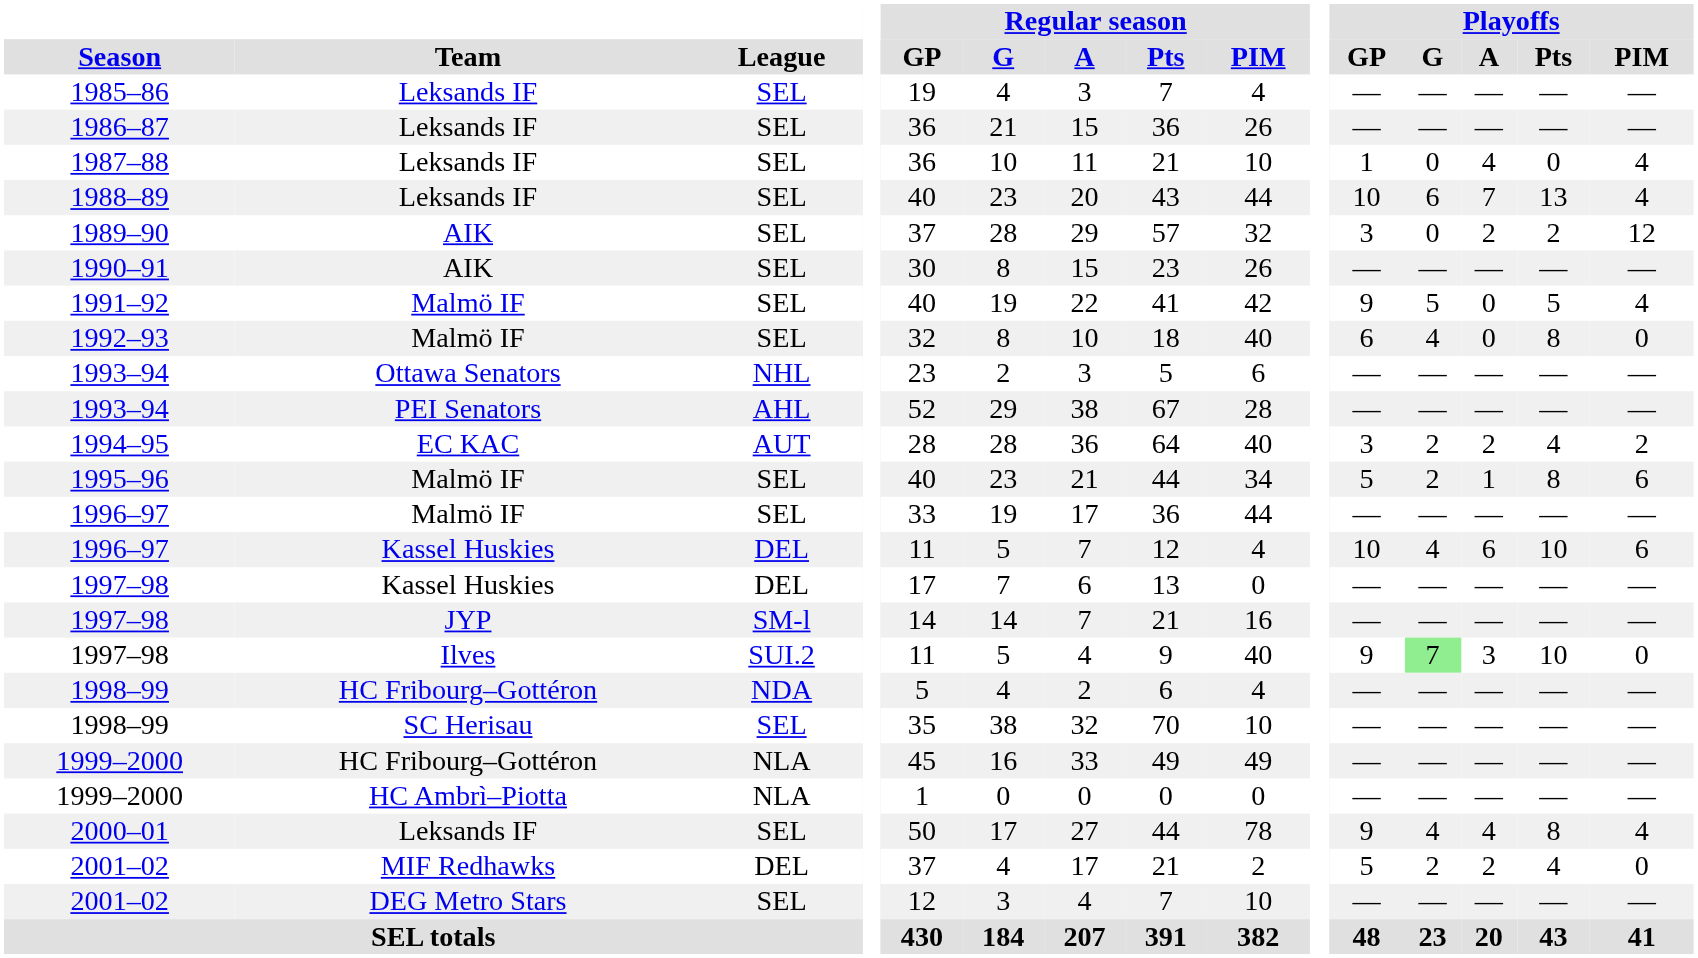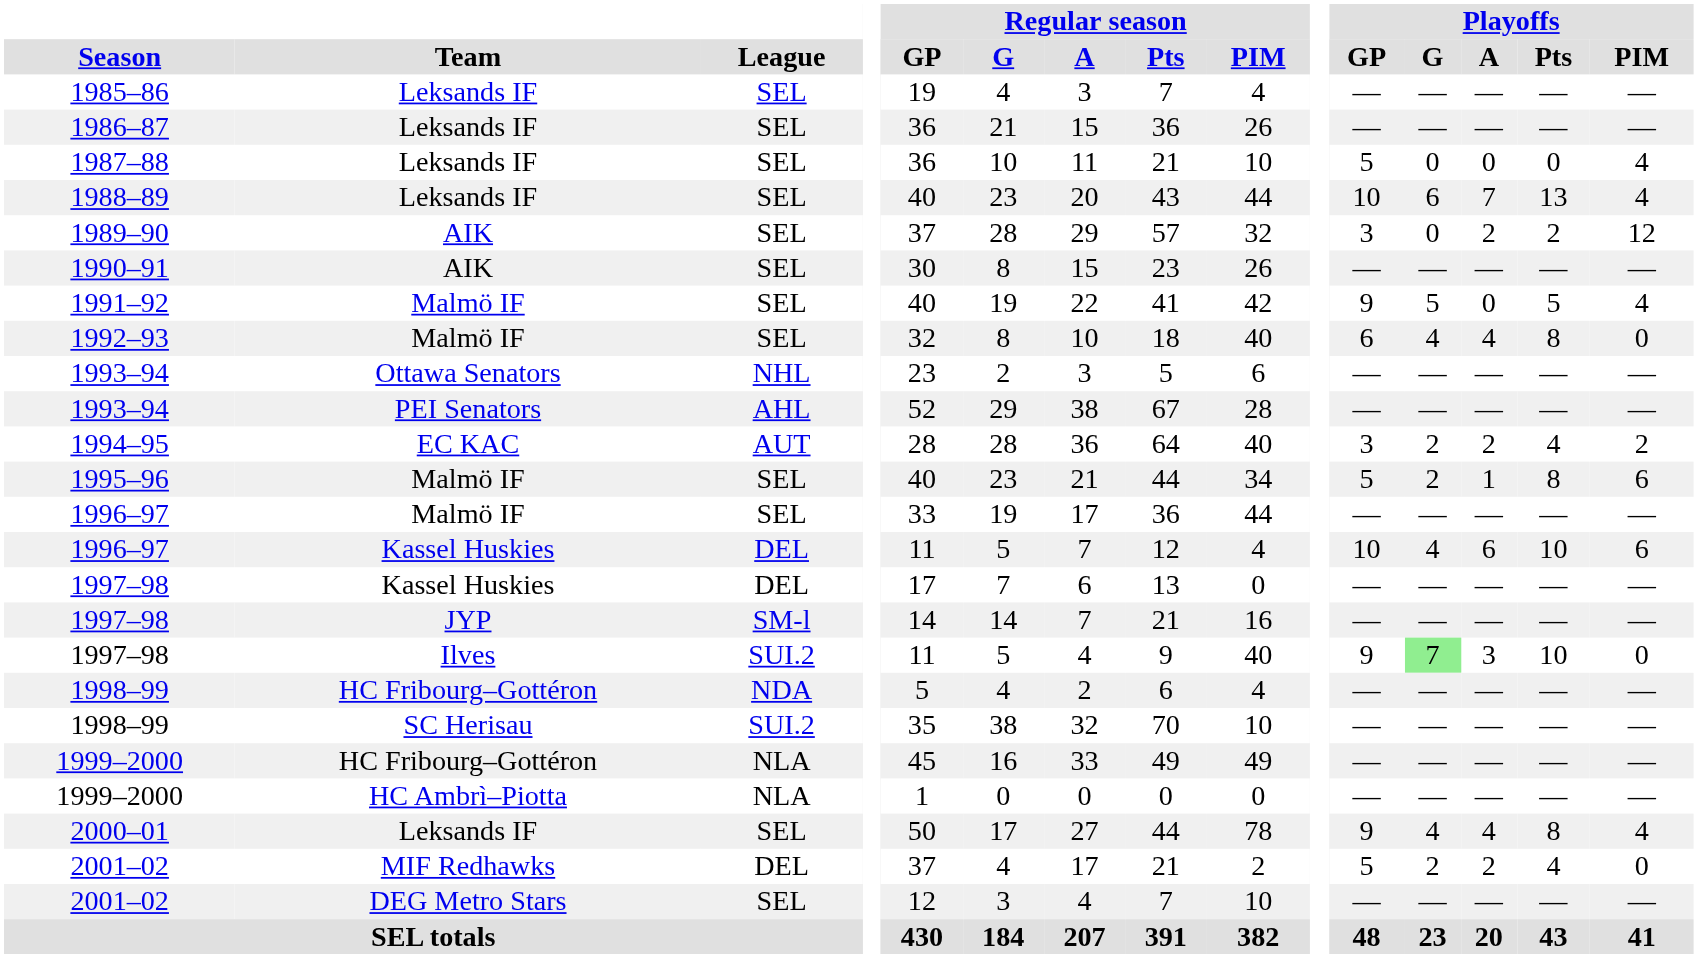1987–88 | Playoffs / GP: 1 -> 5
1987–88 | Playoffs / A: 4 -> 0
1992–93 | Playoffs / A: 0 -> 4
1998–99 / SC Herisau | League: SEL -> SUI.2
